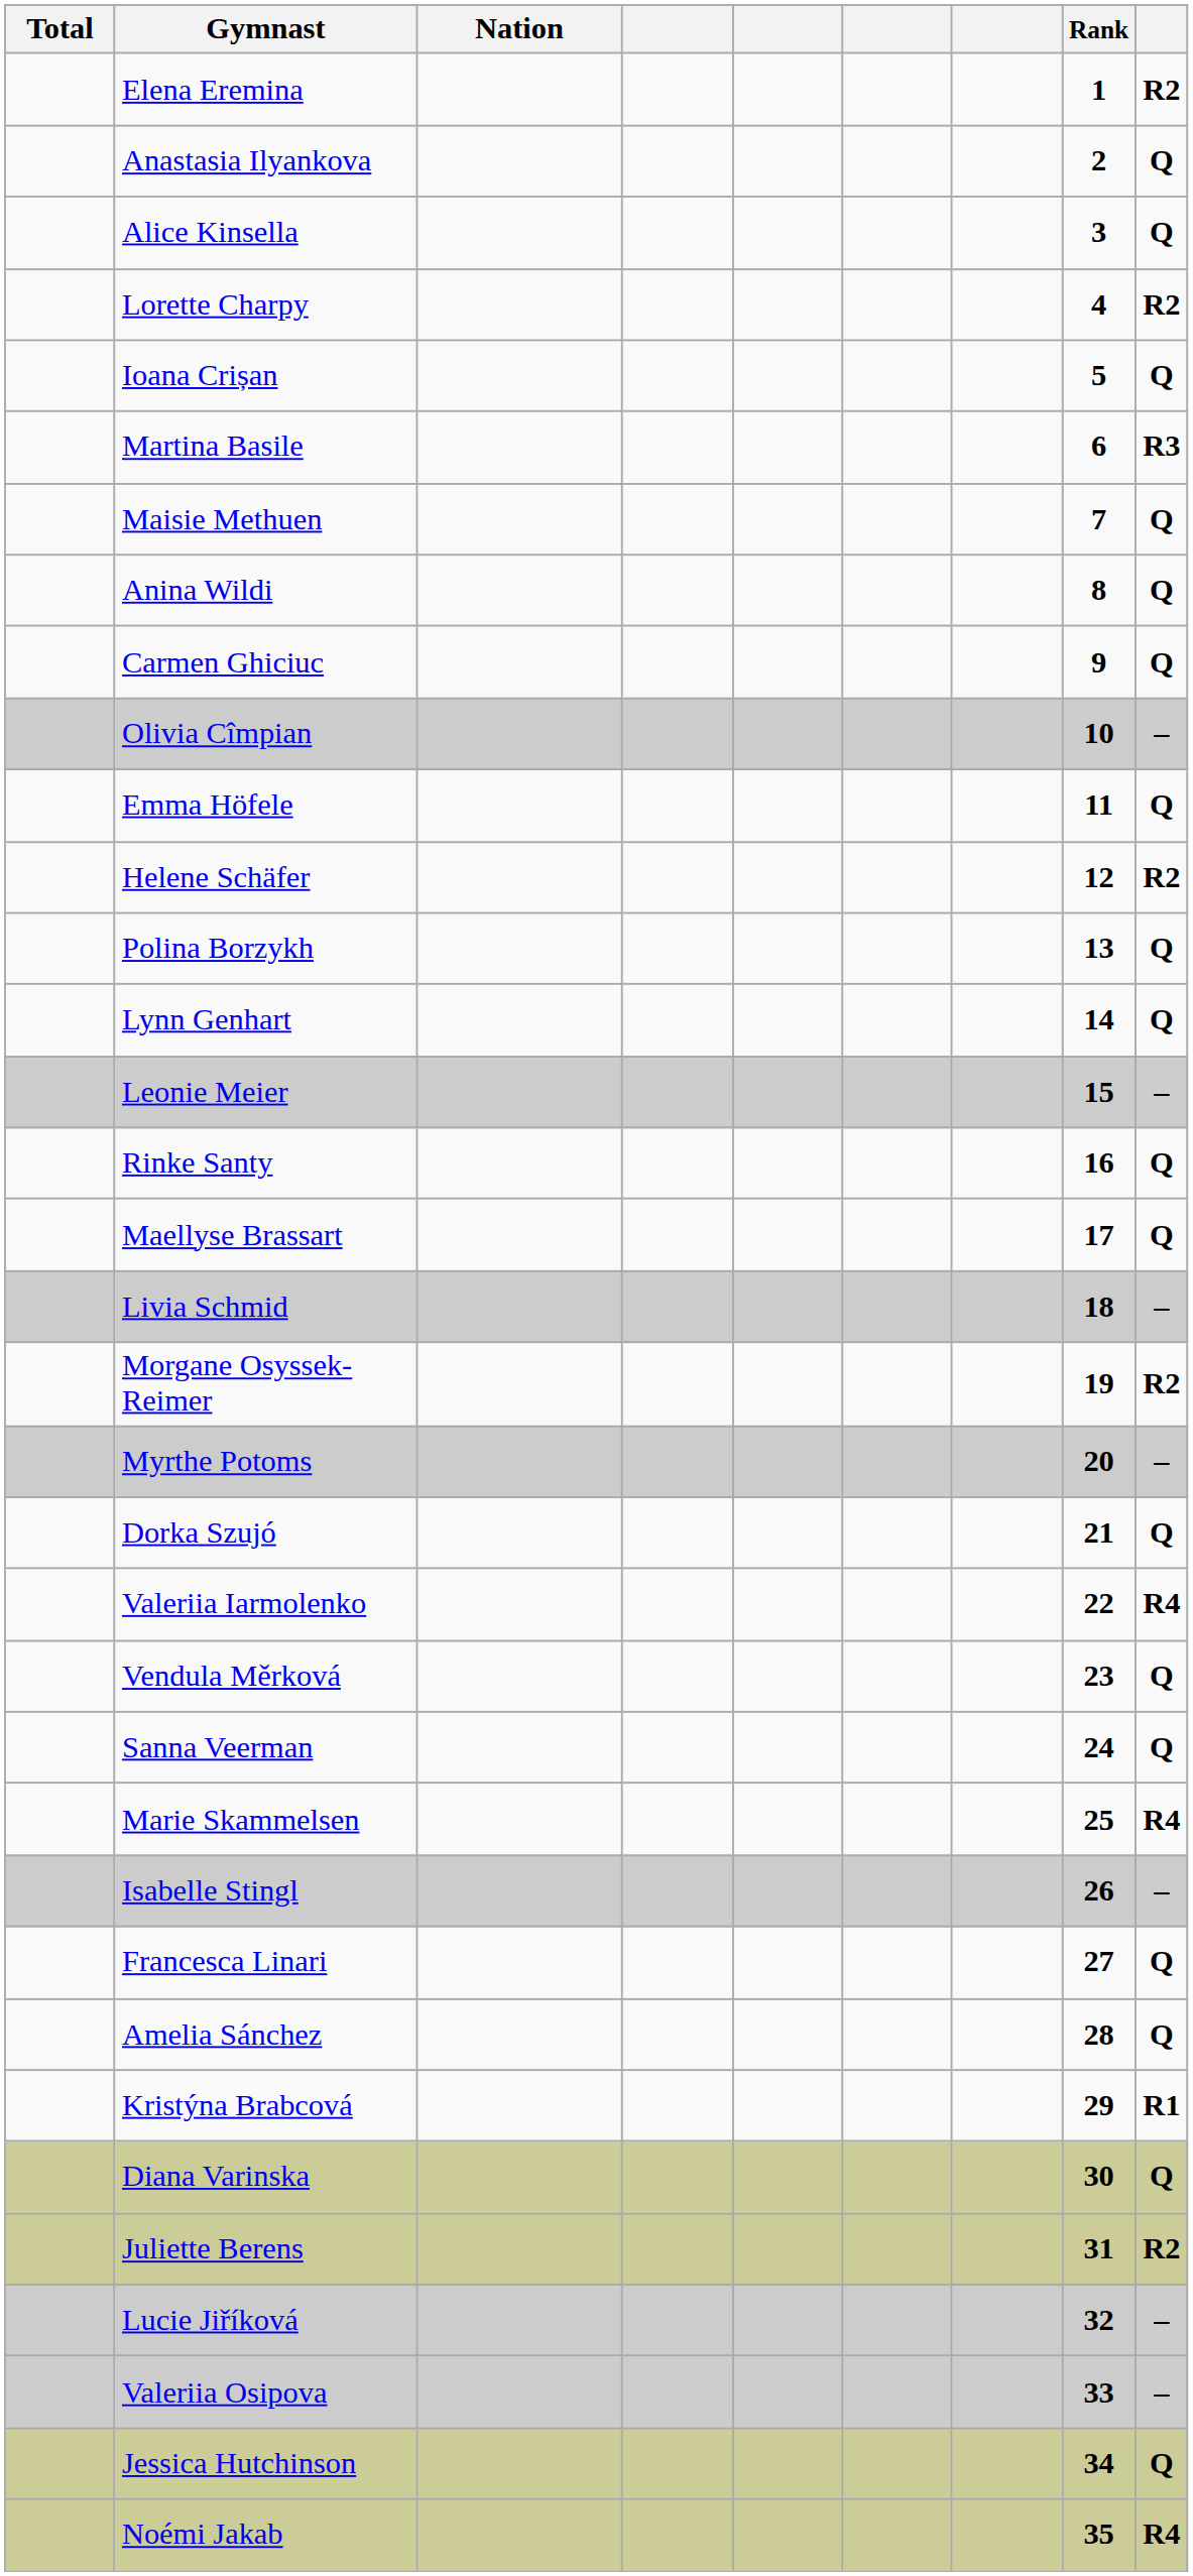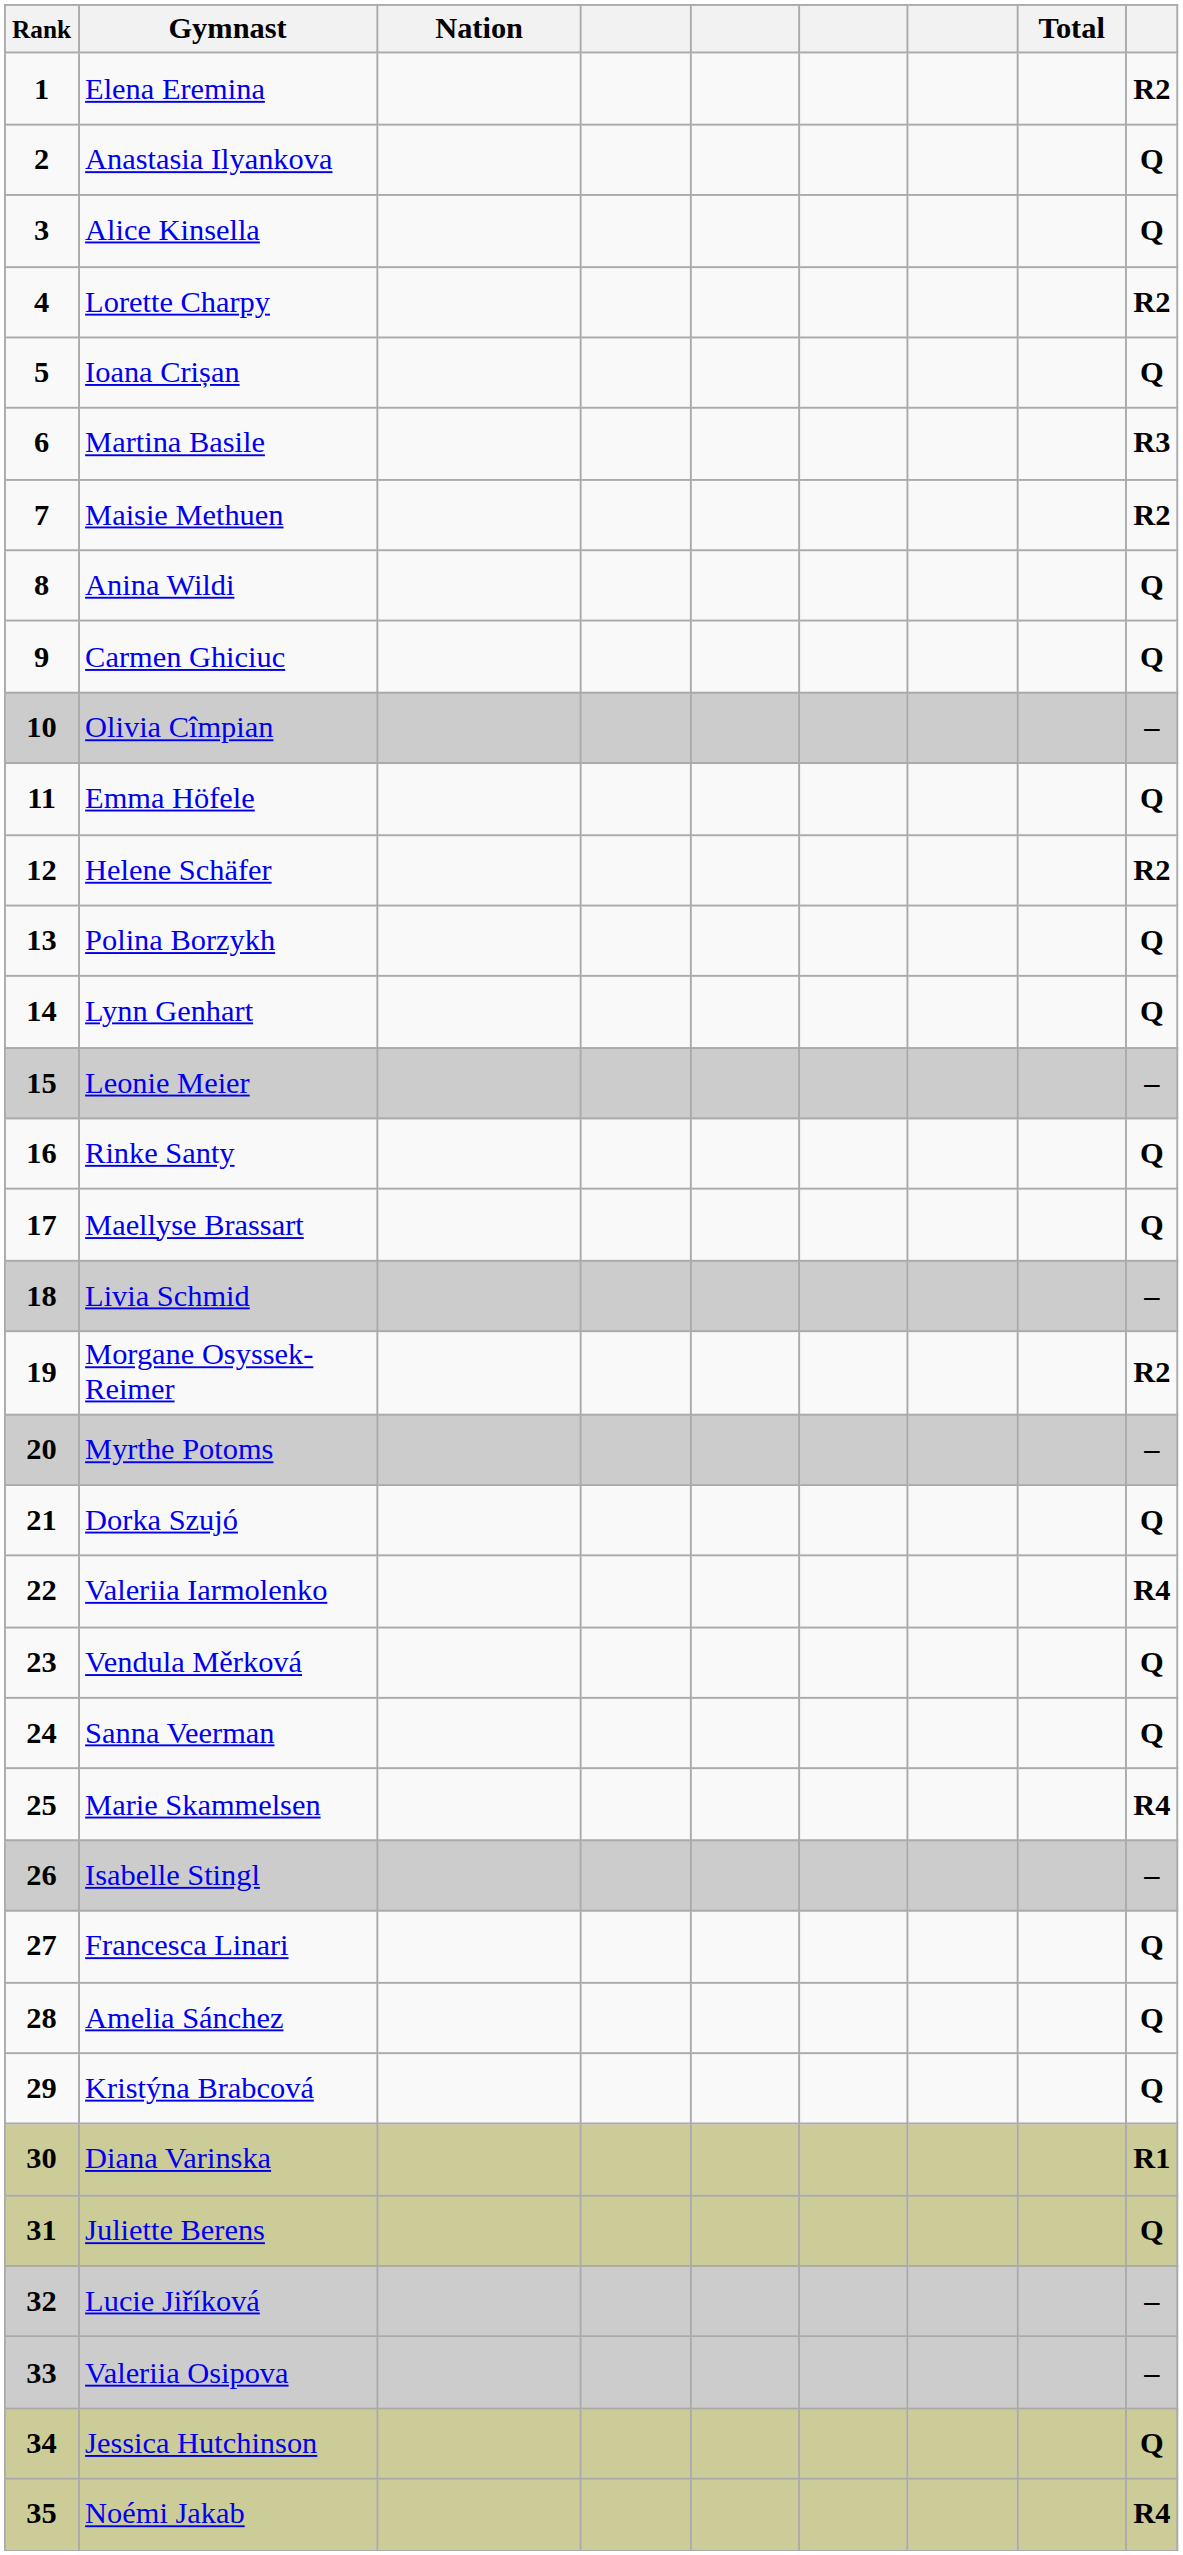columns swapped: Rank <-> Total
Maisie Methuen | column 9: Q -> R2
Kristýna Brabcová | column 9: R1 -> Q
Diana Varinska | column 9: Q -> R1
Juliette Berens | column 9: R2 -> Q
